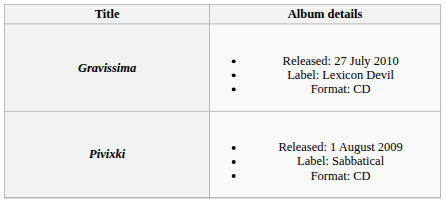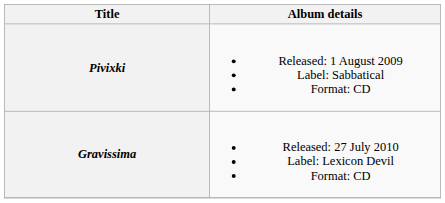rows swapped: Pivixki <-> Gravissima
